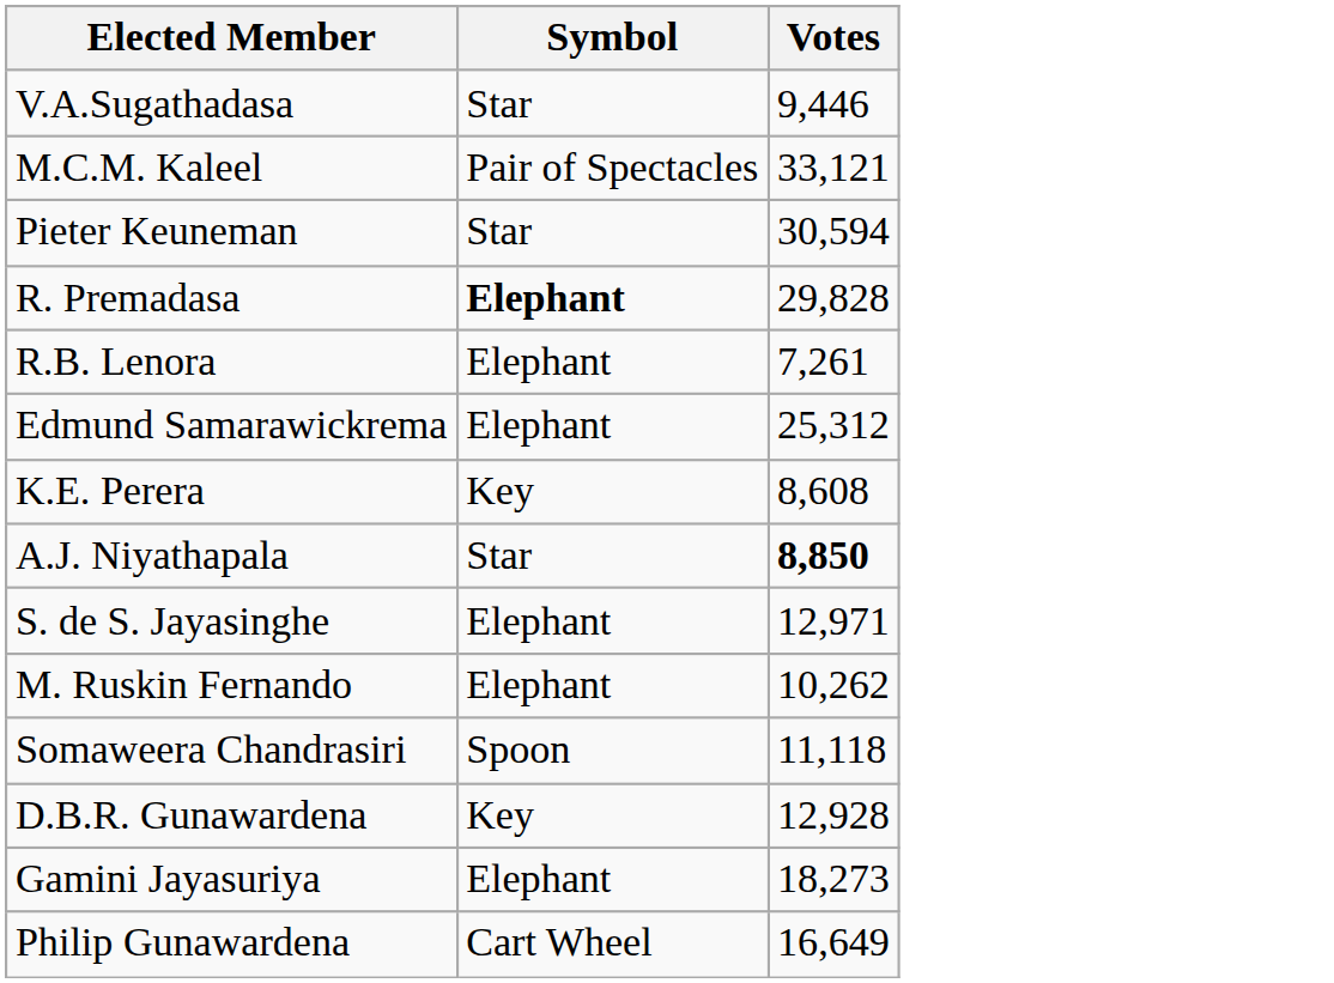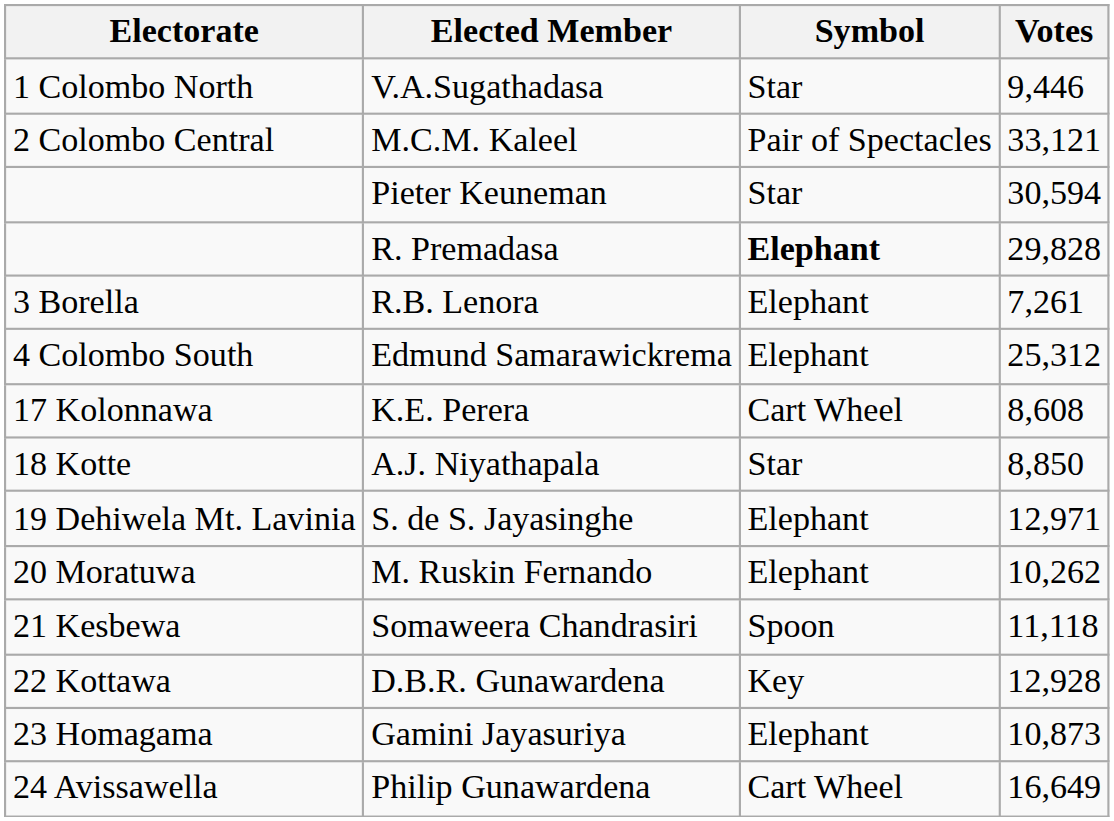+ column: Electorate | 1 Colombo North | 2 Colombo Central | 3 Borella | 4 Colombo South | 17 Kolonnawa | 18 Kotte | 19 Dehiwela Mt. Lavinia | 20 Moratuwa | 21 Kesbewa | 22 Kottawa | 23 Homagama | 24 Avissawella
K.E. Perera | Symbol: Key -> Cart Wheel
A.J. Niyathapala | Votes: bold -> normal
Gamini Jayasuriya | Votes: 18,273 -> 10,873
